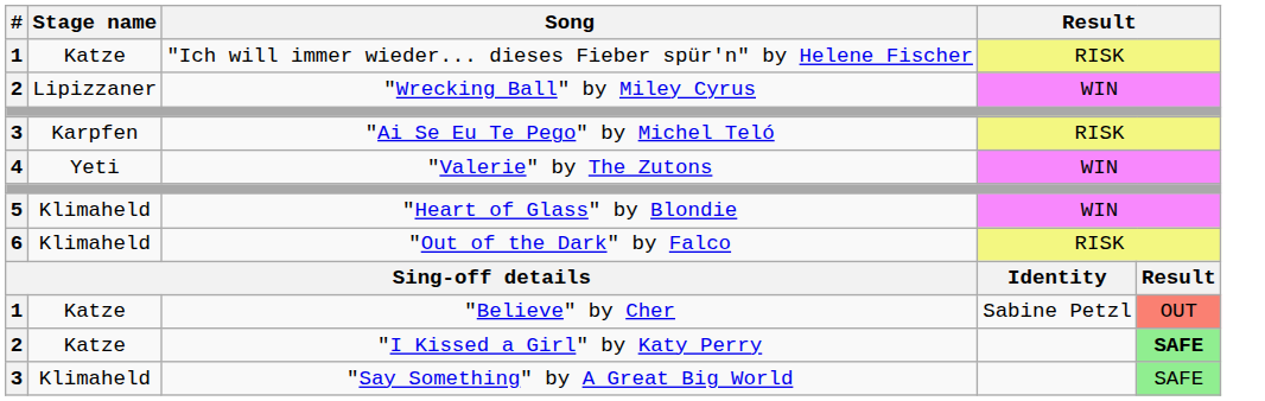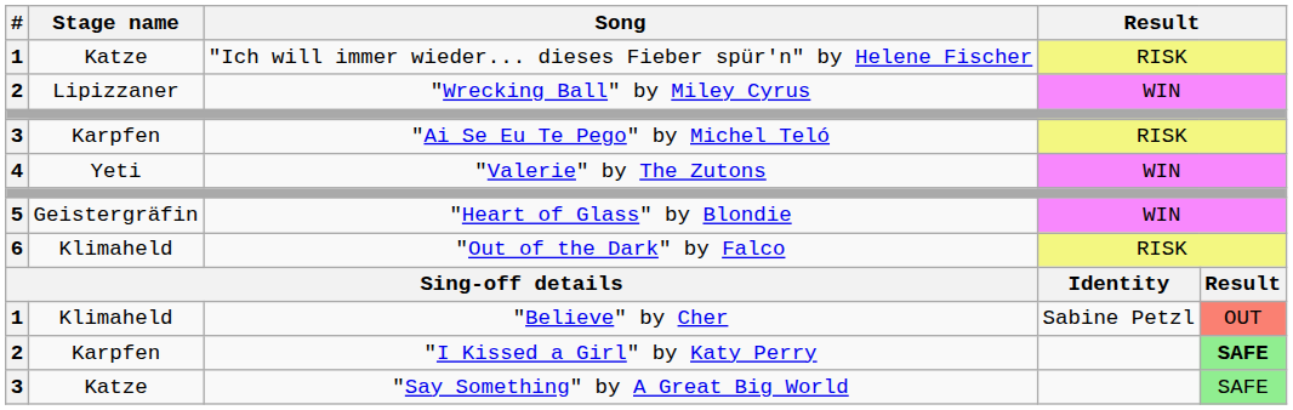"Heart of Glass" by Blondie | Stage name: Klimaheld -> Geistergräfin
"Believe" by Cher | Stage name: Katze -> Klimaheld
"I Kissed a Girl" by Katy Perry | Stage name: Katze -> Karpfen
"Say Something" by A Great Big World | Stage name: Klimaheld -> Katze
